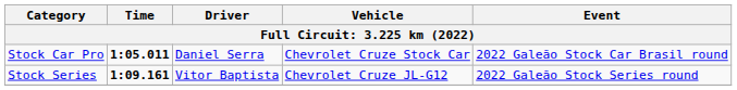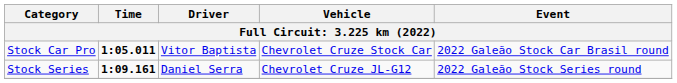Stock Car Pro | Driver: Daniel Serra -> Vitor Baptista
Stock Series | Driver: Vitor Baptista -> Daniel Serra
